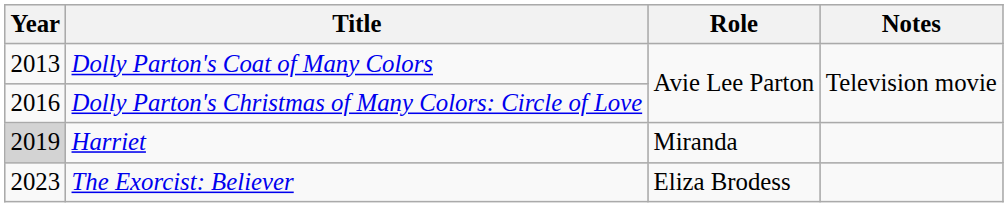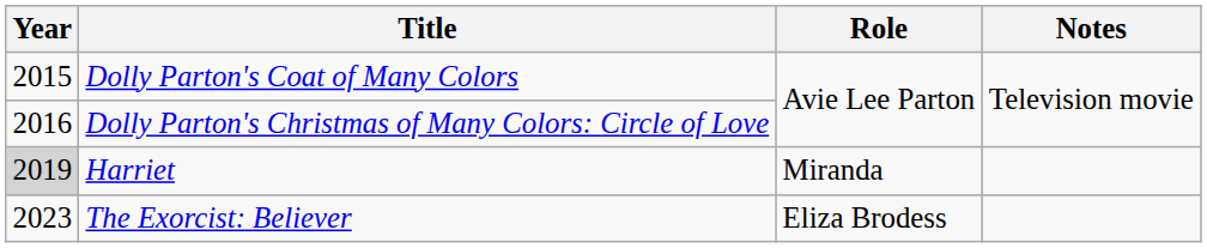Dolly Parton's Coat of Many Colors | Year: 2013 -> 2015
